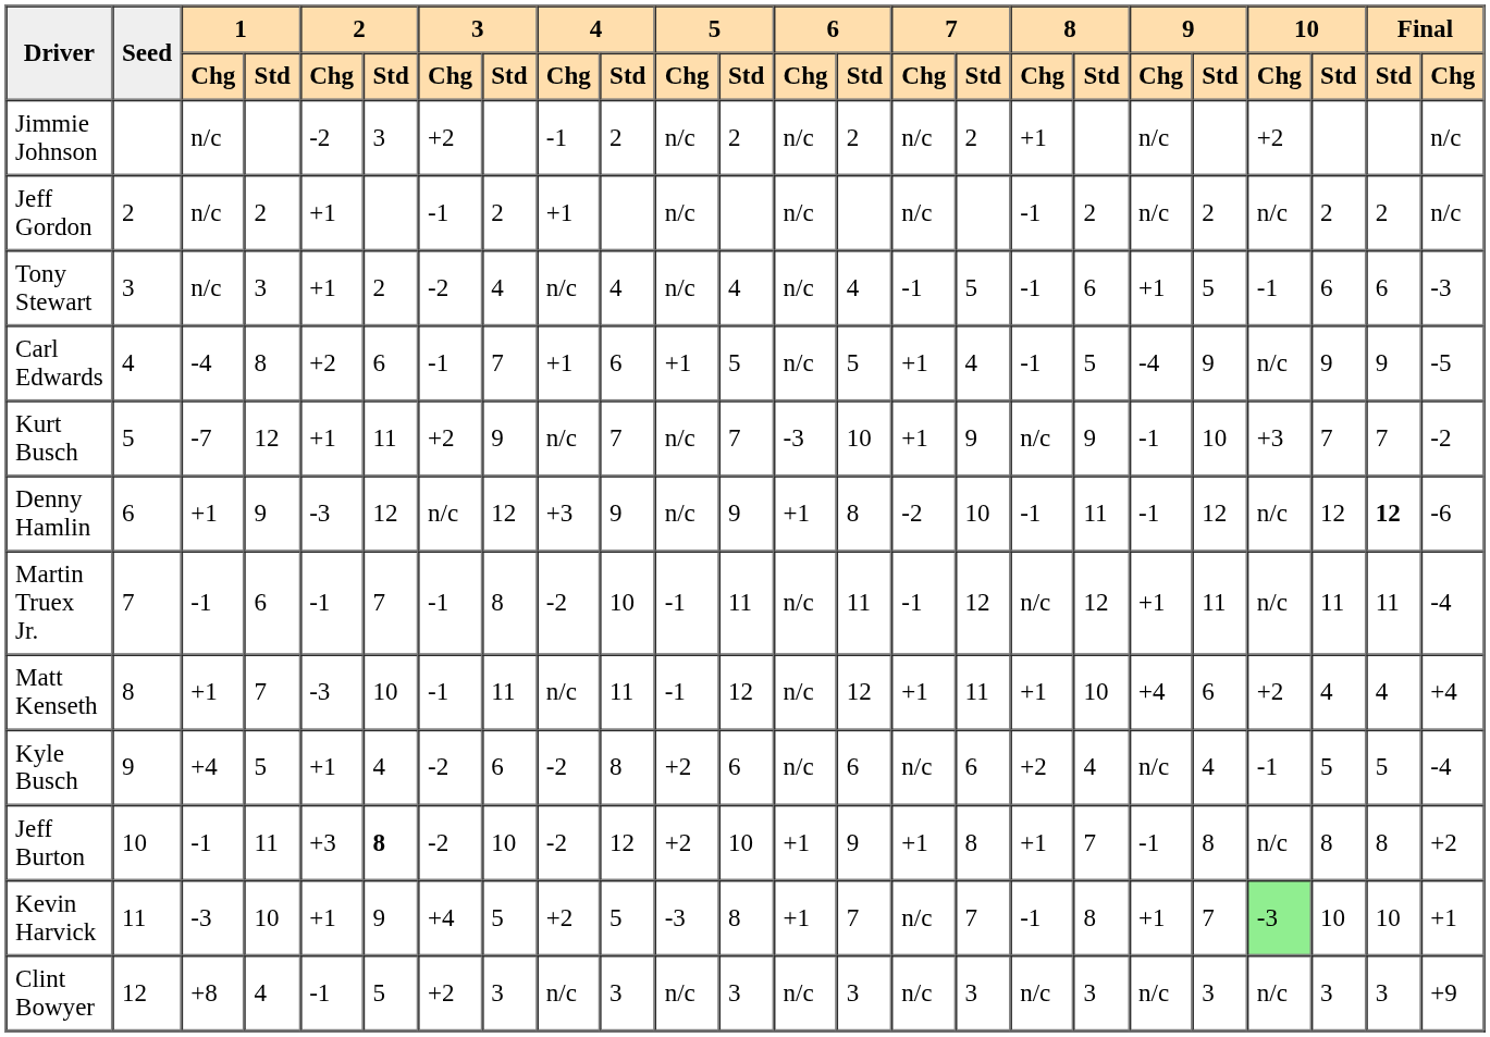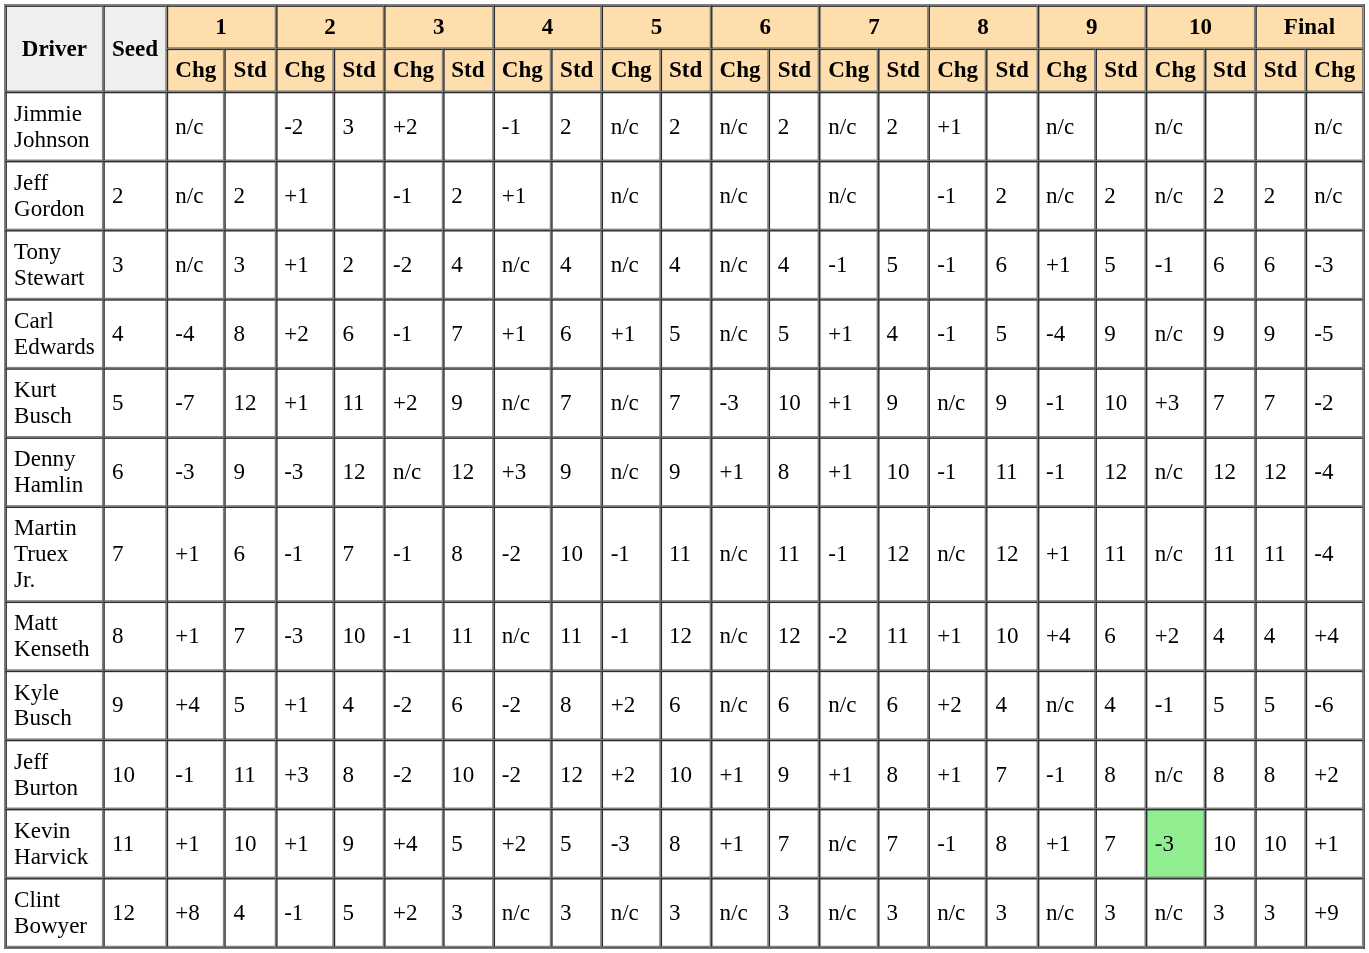Jimmie Johnson | column 21: +2 -> n/c
Denny Hamlin | column 3: +1 -> -3
Denny Hamlin | column 15: -2 -> +1
Denny Hamlin | column 23: bold -> normal
Denny Hamlin | column 24: -6 -> -4
Martin Truex Jr. | column 3: -1 -> +1
Matt Kenseth | column 15: +1 -> -2
Kyle Busch | column 24: -4 -> -6
Jeff Burton | column 6: bold -> normal
Kevin Harvick | column 3: -3 -> +1
